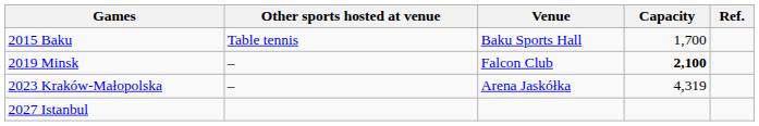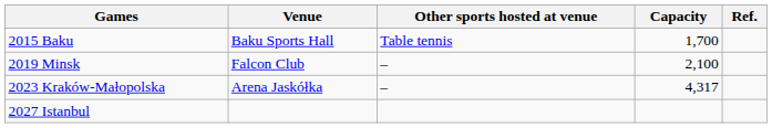columns swapped: Venue <-> Other sports hosted at venue
2019 Minsk | Capacity: bold -> normal
2023 Kraków-Małopolska | Capacity: 4,319 -> 4,317
